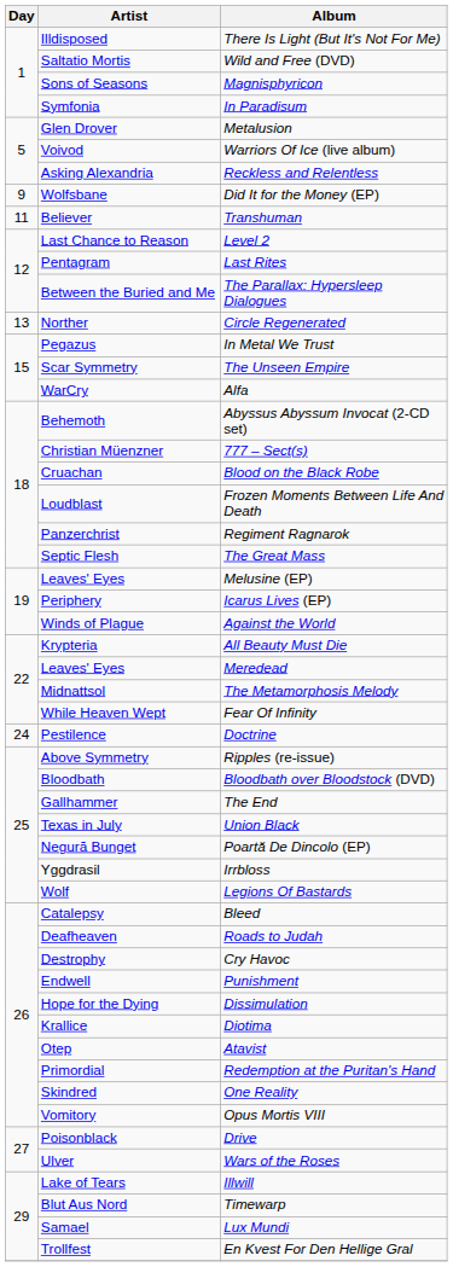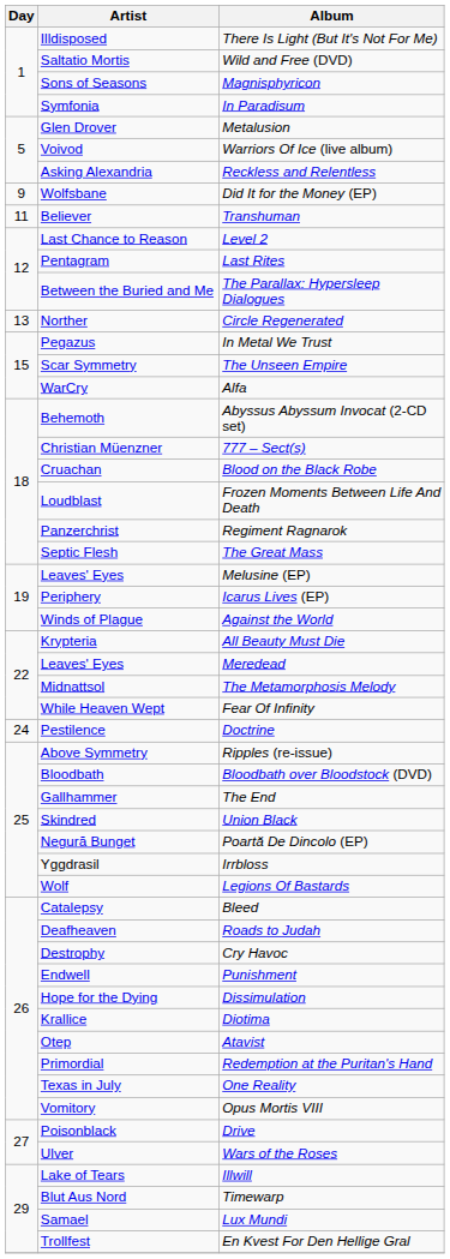Union Black | Artist: Texas in July -> Skindred
One Reality | Artist: Skindred -> Texas in July
